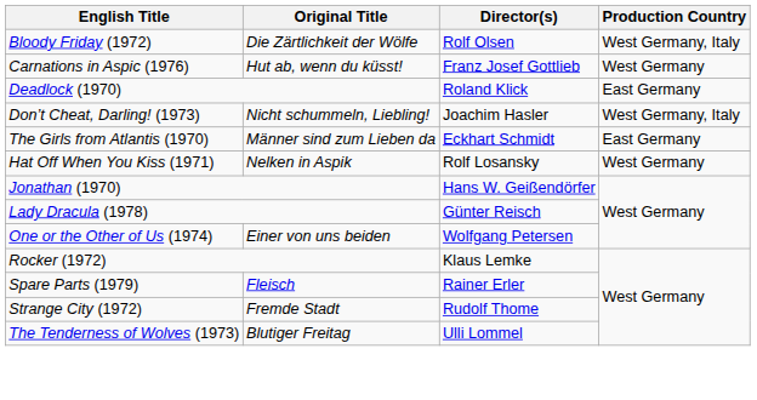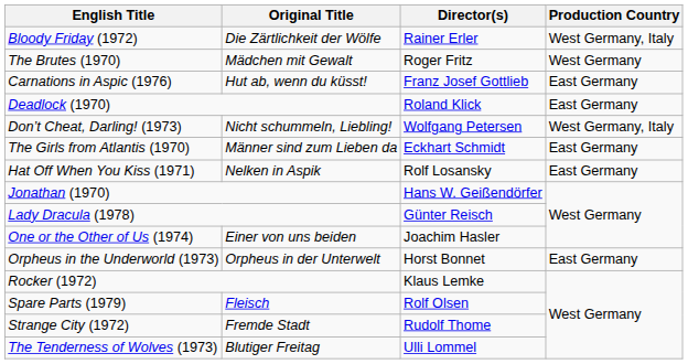Bloody Friday (1972) | Director(s): Rolf Olsen -> Rainer Erler
+ row: The Brutes (1970) | Mädchen mit Gewalt | Roger Fritz | West Germany
Carnations in Aspic (1976) | Production Country: West Germany -> East Germany
Don’t Cheat, Darling! (1973) | Director(s): Joachim Hasler -> Wolfgang Petersen
Hat Off When You Kiss (1971) | Production Country: West Germany -> East Germany
One or the Other of Us (1974) | Director(s): Wolfgang Petersen -> Joachim Hasler
+ row: Orpheus in the Underworld (1973) | Orpheus in der Unterwelt | Horst Bonnet | East Germany
Spare Parts (1979) | Director(s): Rainer Erler -> Rolf Olsen
